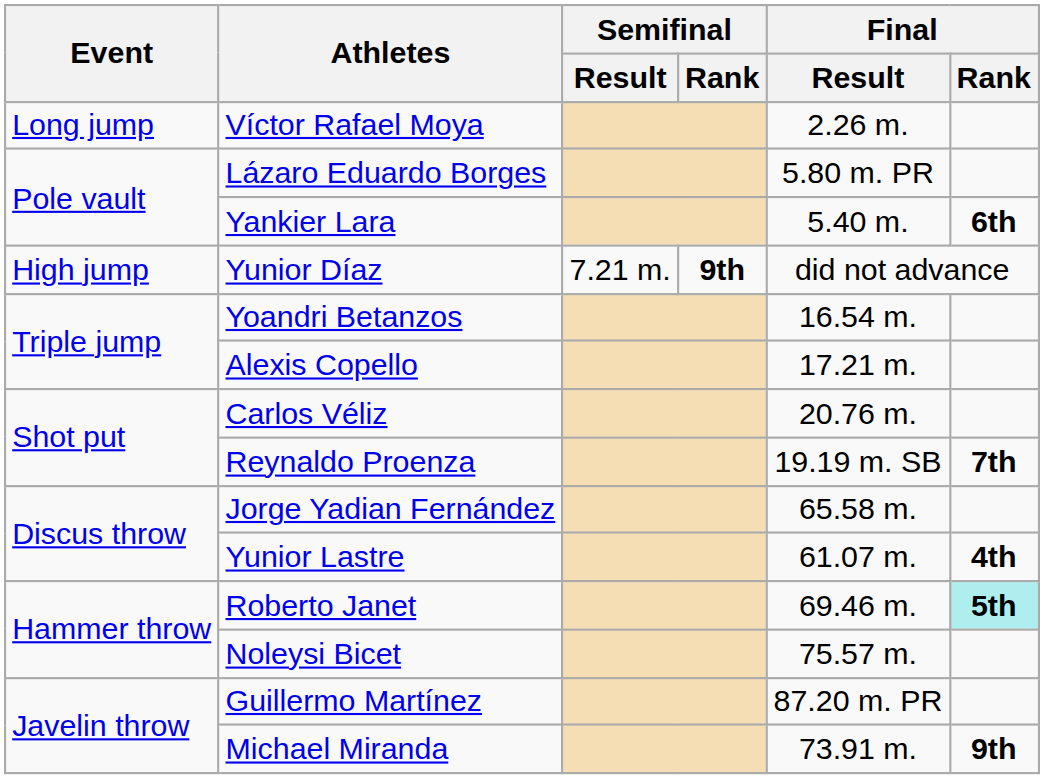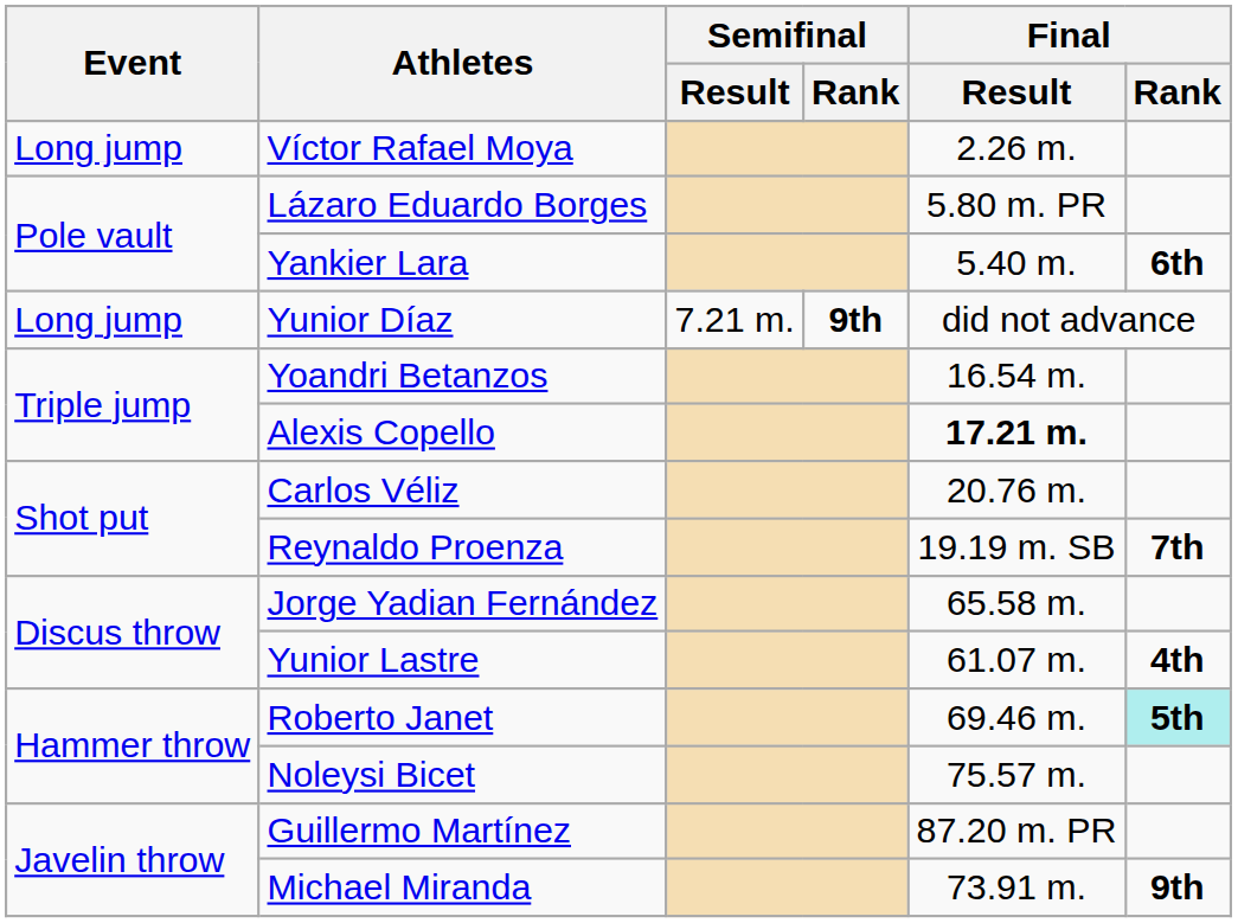Yunior Díaz | Event: High jump -> Long jump
Alexis Copello | Final / Result: normal -> bold
